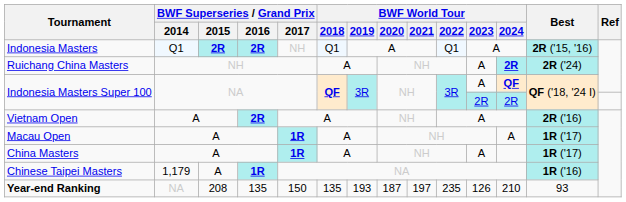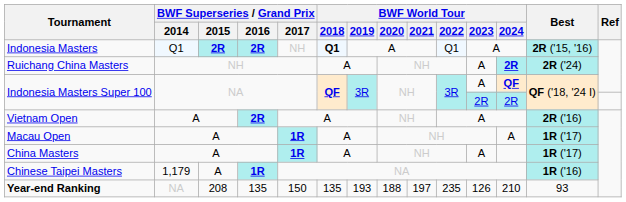Indonesia Masters | BWF World Tour / 2018: normal -> bold
Year-end Ranking | BWF World Tour / 2020: 187 -> 188
